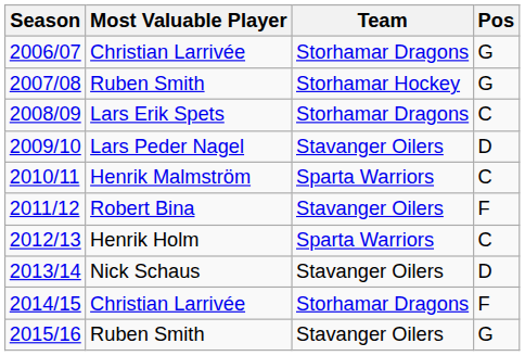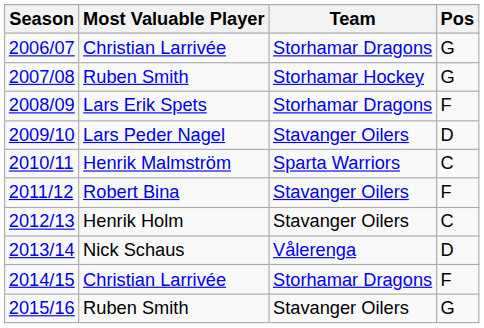2008/09 | Pos: C -> F
2012/13 | Team: Sparta Warriors -> Stavanger Oilers
2013/14 | Team: Stavanger Oilers -> Vålerenga
